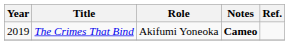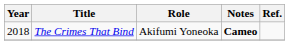The Crimes That Bind | Year: 2019 -> 2018
